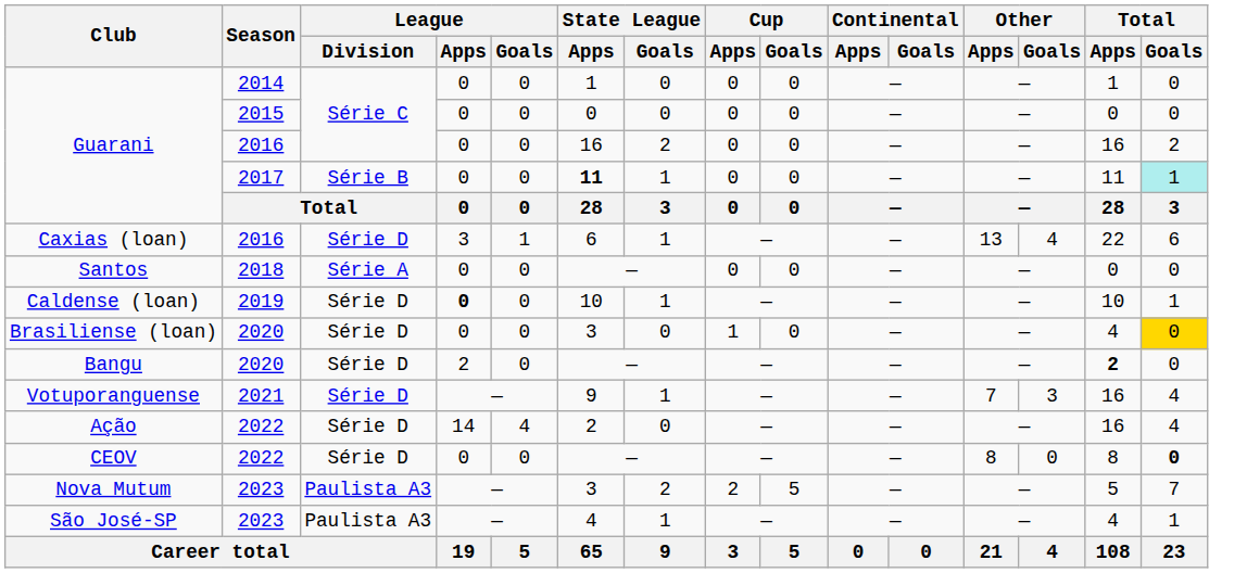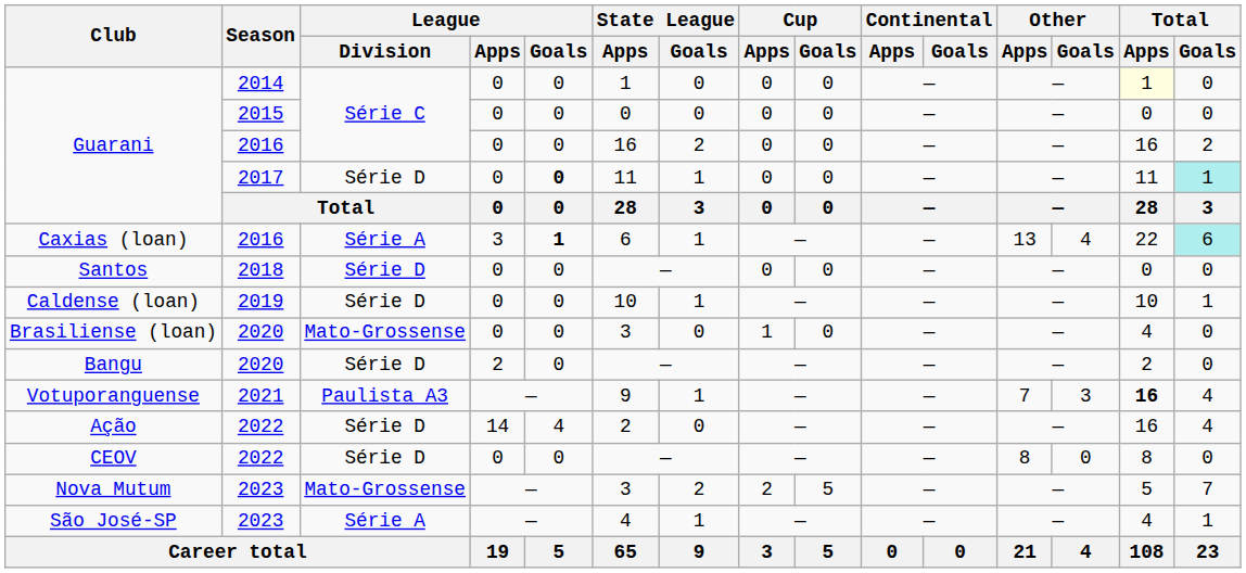Guarani / 2014 | Total / Apps: no background -> lightyellow background
Guarani / 2017 | League / Division: Série B -> Série D
Guarani / 2017 | League / Goals: normal -> bold
Guarani / 2017 | State League / Apps: bold -> normal
Caxias (loan) | League / Division: Série D -> Série A
Caxias (loan) | League / Goals: normal -> bold
Caxias (loan) | Total / Goals: no background -> paleturquoise background
Santos | League / Division: Série A -> Série D
Caldense (loan) | League / Apps: bold -> normal
Brasiliense (loan) | League / Division: Série D -> Mato-Grossense
Brasiliense (loan) | Total / Goals: gold background -> no background
Bangu | Total / Apps: bold -> normal
Votuporanguense | League / Division: Série D -> Paulista A3
Votuporanguense | Total / Apps: normal -> bold
CEOV | Total / Goals: bold -> normal
Nova Mutum | League / Division: Paulista A3 -> Mato-Grossense
São José-SP | League / Division: Paulista A3 -> Série A
